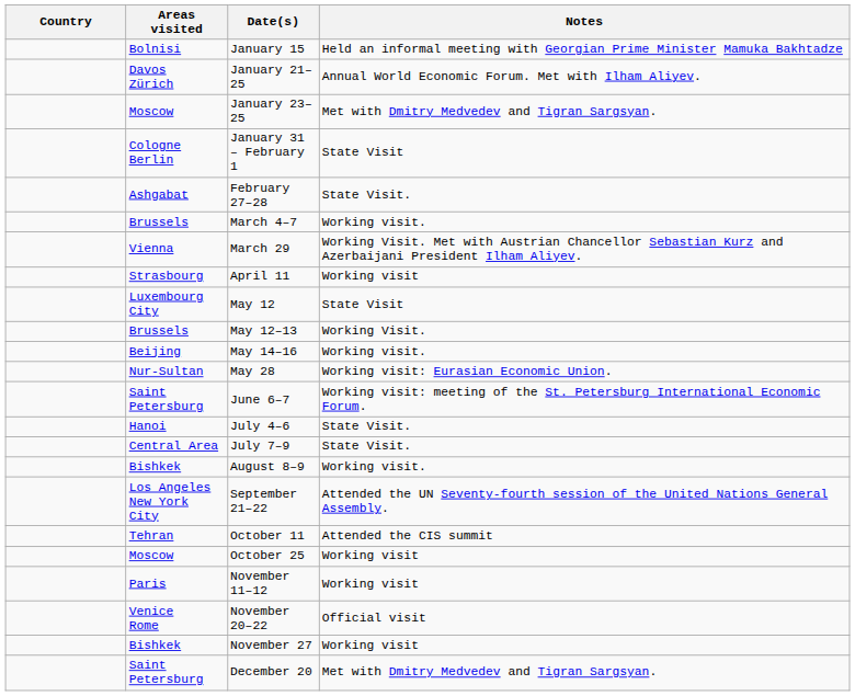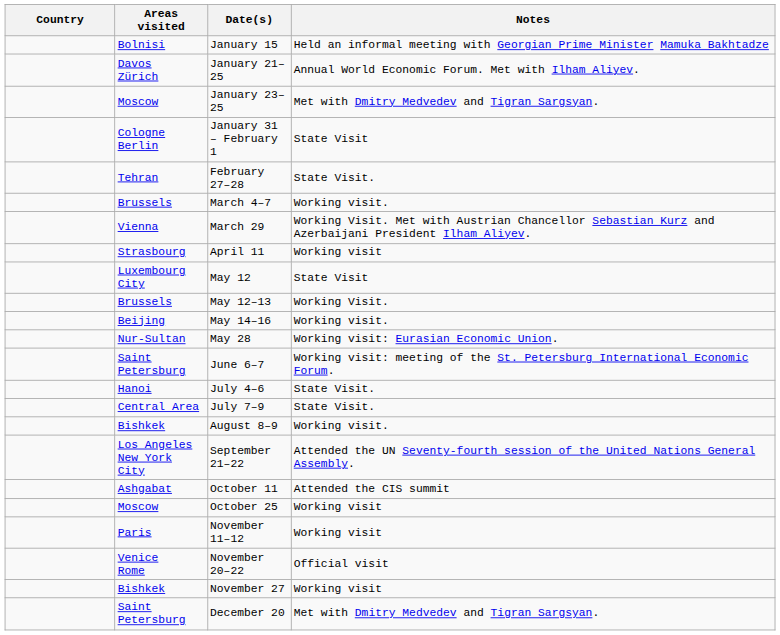February 27–28 | Areas visited: Ashgabat -> Tehran
October 11 | Areas visited: Tehran -> Ashgabat
